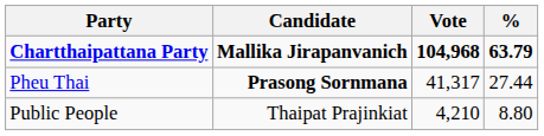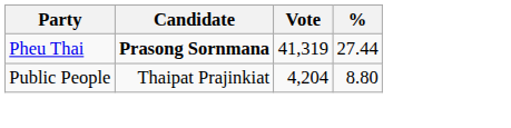- row: Chartthaipattana Party | Mallika Jirapanvanich | 104,968 | 63.79
Pheu Thai | Vote: 41,317 -> 41,319
Public People | Vote: 4,210 -> 4,204
